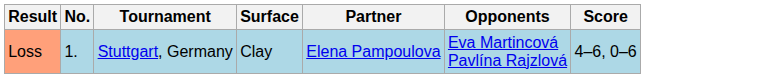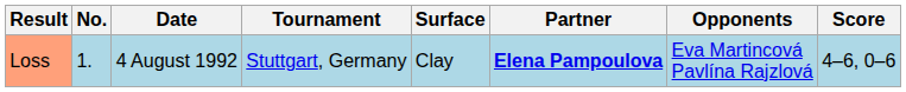+ column: Date | 4 August 1992
Loss | Partner: normal -> bold
